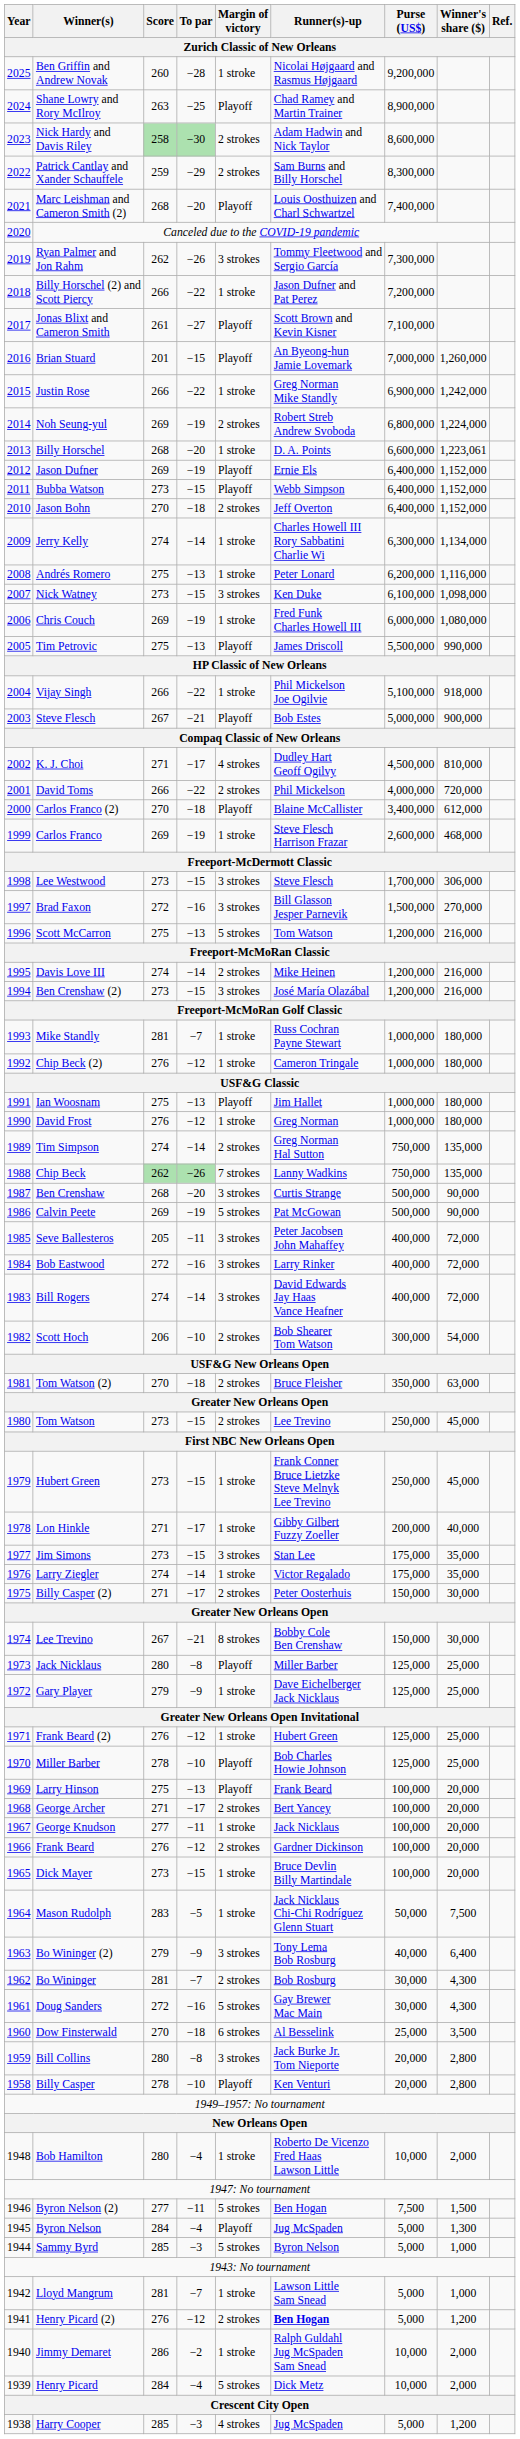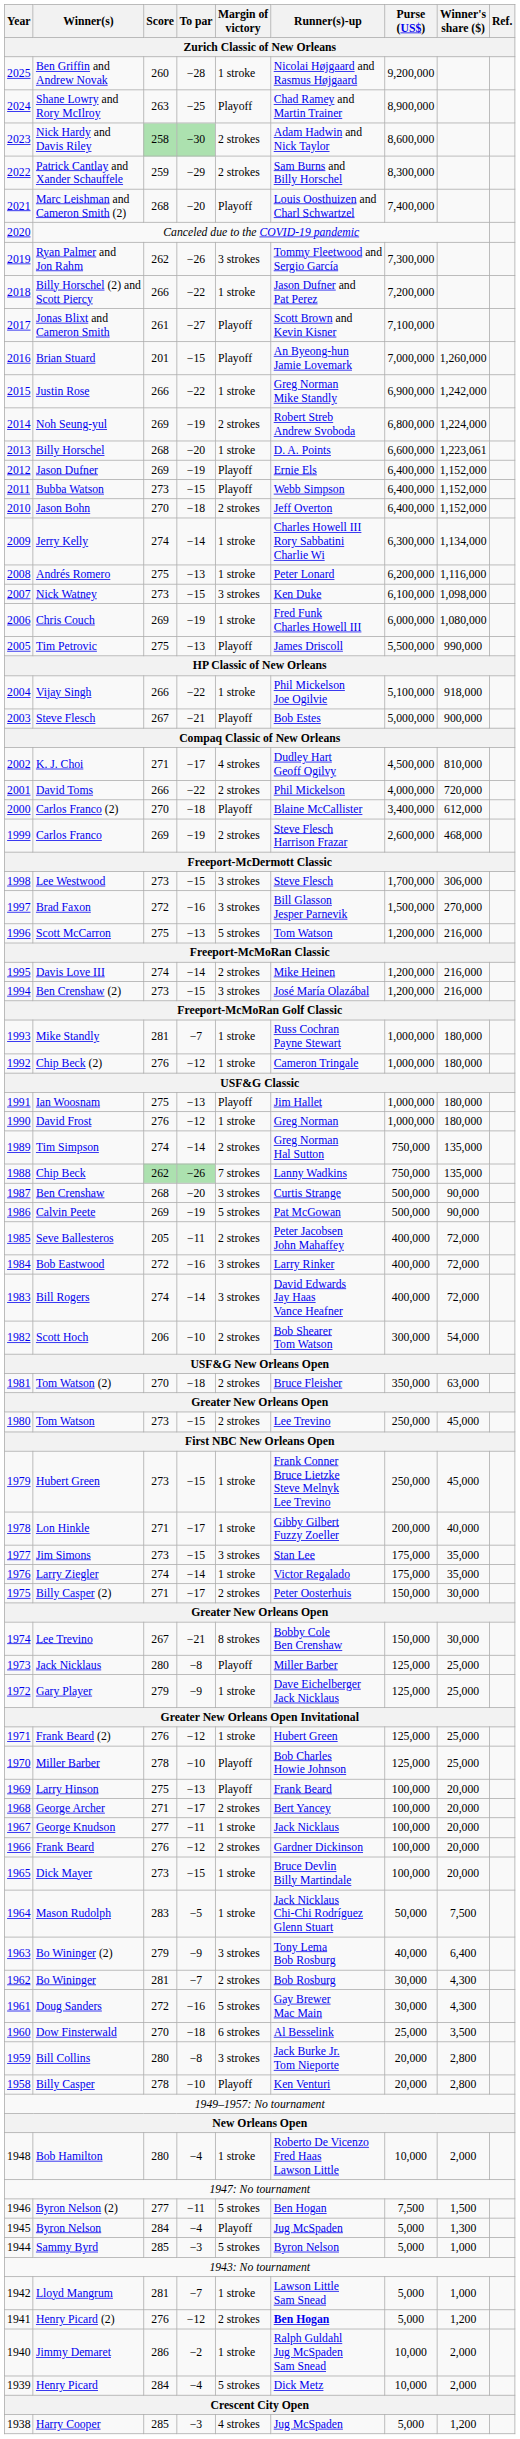Carlos Franco | Margin of victory: 1 stroke -> 2 strokes
Seve Ballesteros | Margin of victory: 3 strokes -> 2 strokes
